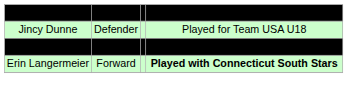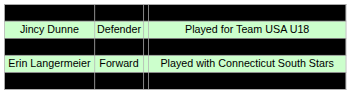Erin Langermeier | column 4: bold -> normal
+ row: Dana Rasmussen | Forward | Member of the Dodge City Wildcats
